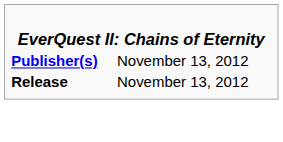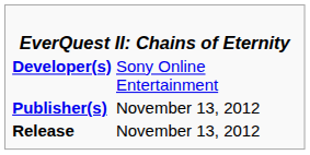+ row: Developer(s) | Sony Online Entertainment
